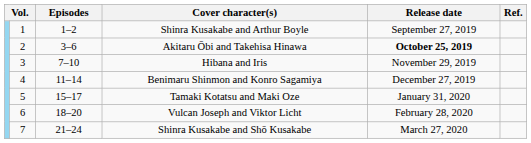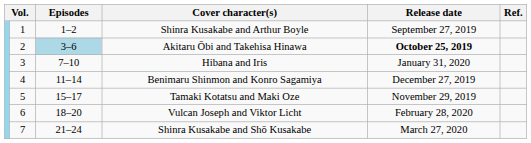Akitaru Ōbi and Takehisa Hinawa | Episodes: no background -> lightblue background
Hibana and Iris | Release date: November 29, 2019 -> January 31, 2020
Tamaki Kotatsu and Maki Oze | Release date: January 31, 2020 -> November 29, 2019
